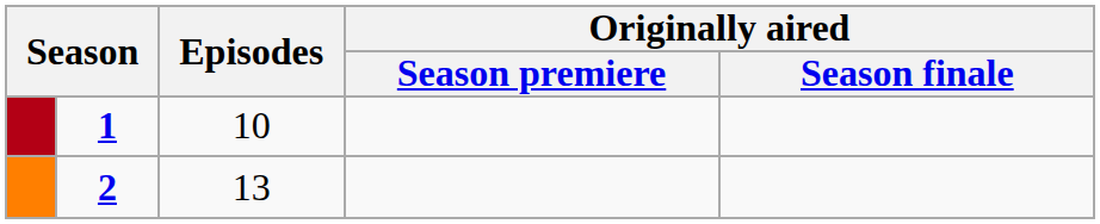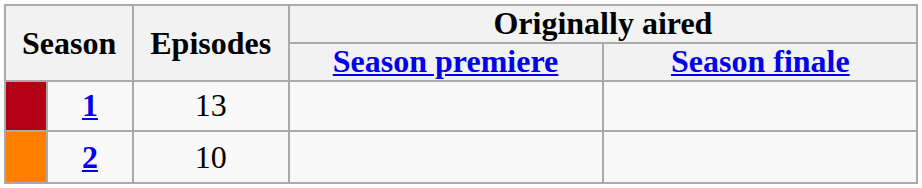1 | Episodes: 10 -> 13
2 | Episodes: 13 -> 10
